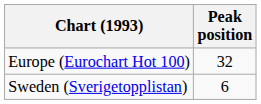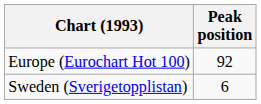Europe (Eurochart Hot 100) | Peak position: 32 -> 92
